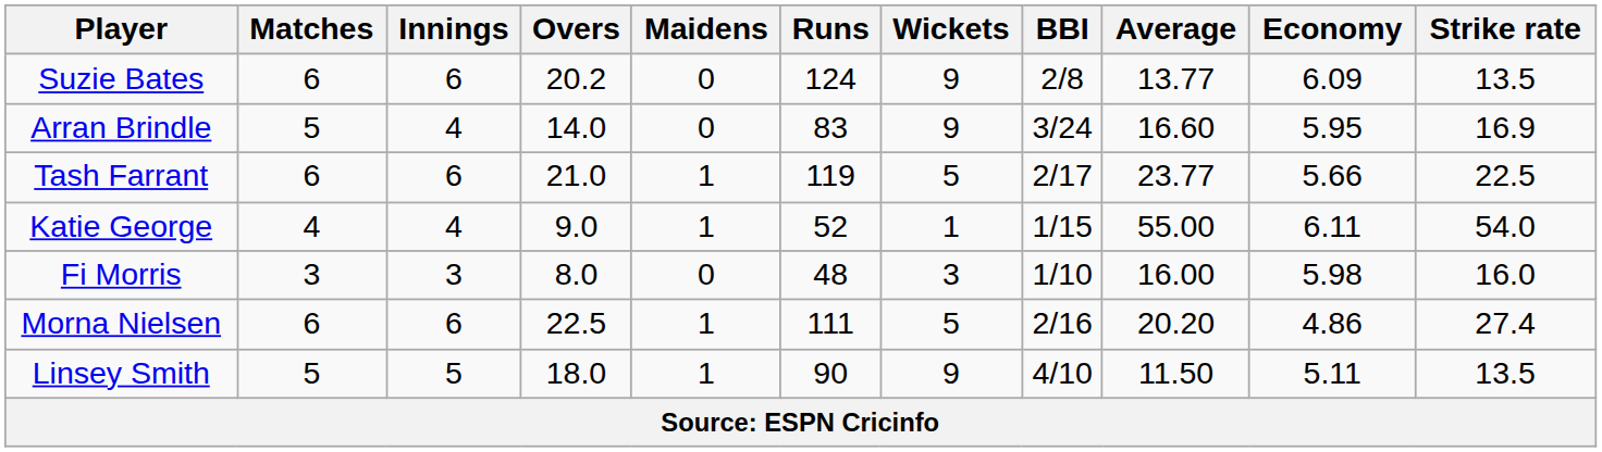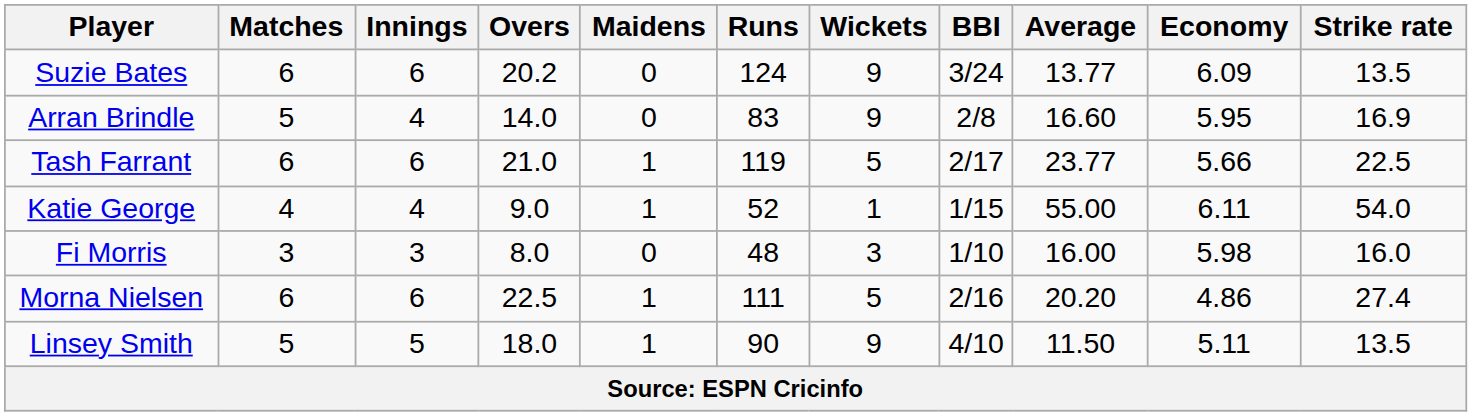Suzie Bates | BBI: 2/8 -> 3/24
Arran Brindle | BBI: 3/24 -> 2/8
